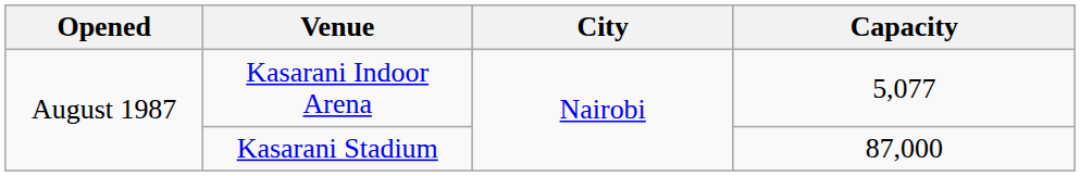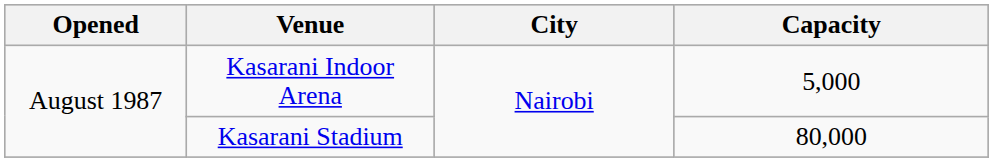Kasarani Indoor Arena | Capacity: 5,077 -> 5,000
Kasarani Stadium | Capacity: 87,000 -> 80,000
